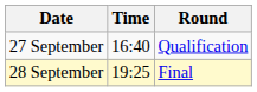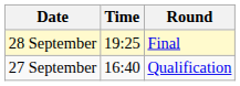rows swapped: 27 September <-> 28 September
